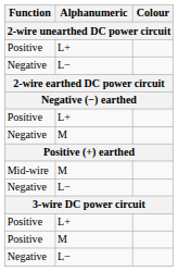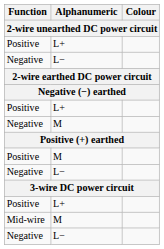rows swapped: Positive / M <-> Mid-wire
